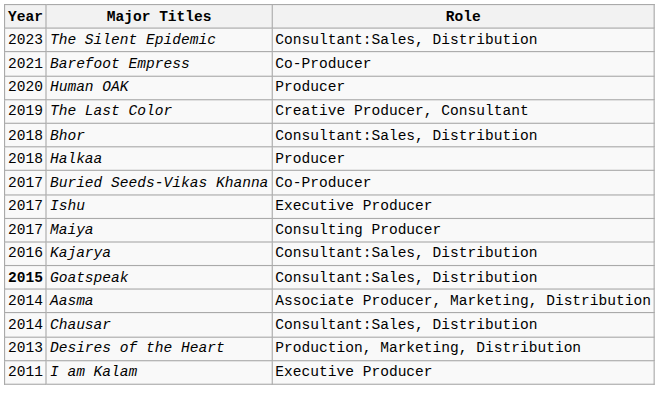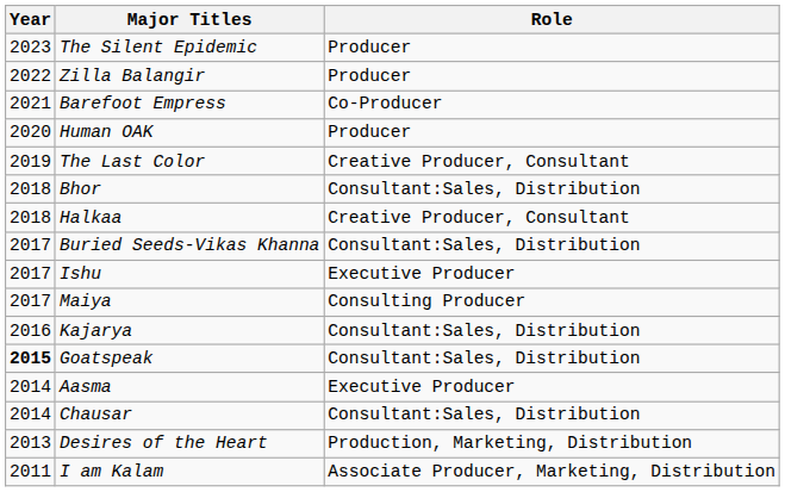The Silent Epidemic | Role: Consultant:Sales, Distribution -> Producer
+ row: 2022 | Zilla Balangir | Producer
Halkaa | Role: Producer -> Creative Producer, Consultant
Buried Seeds-Vikas Khanna | Role: Co-Producer -> Consultant:Sales, Distribution
Aasma | Role: Associate Producer, Marketing, Distribution -> Executive Producer
I am Kalam | Role: Executive Producer -> Associate Producer, Marketing, Distribution
